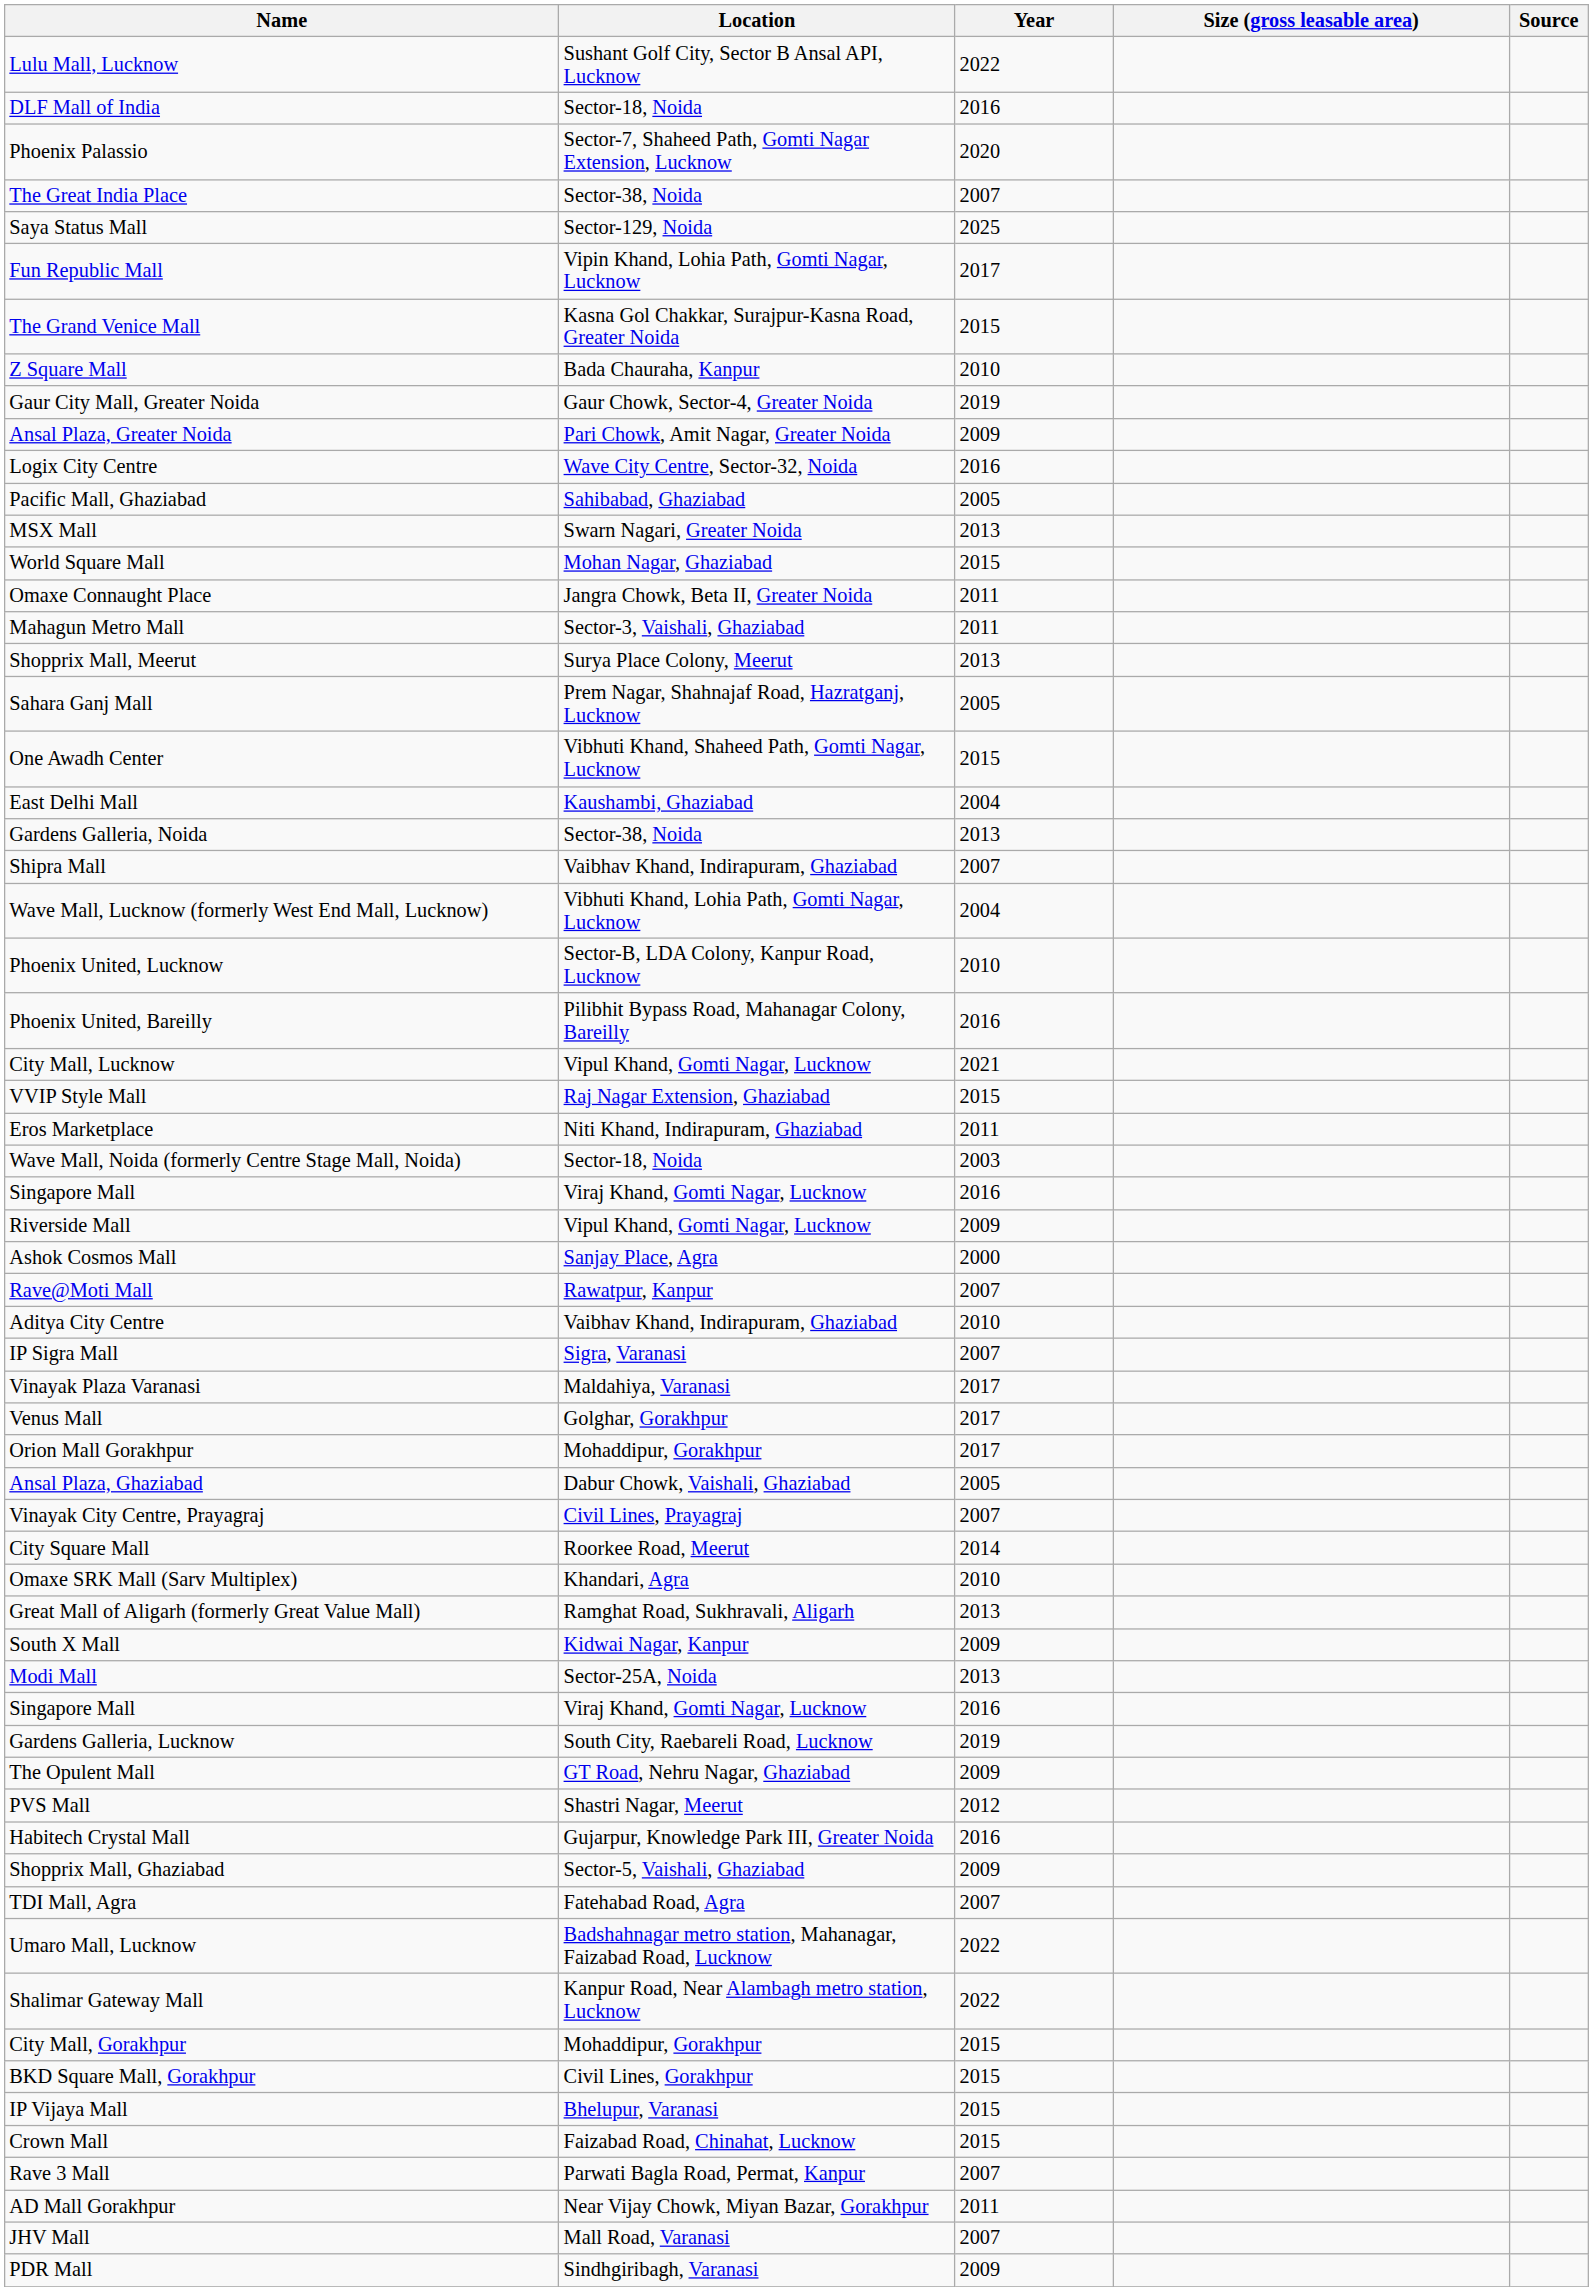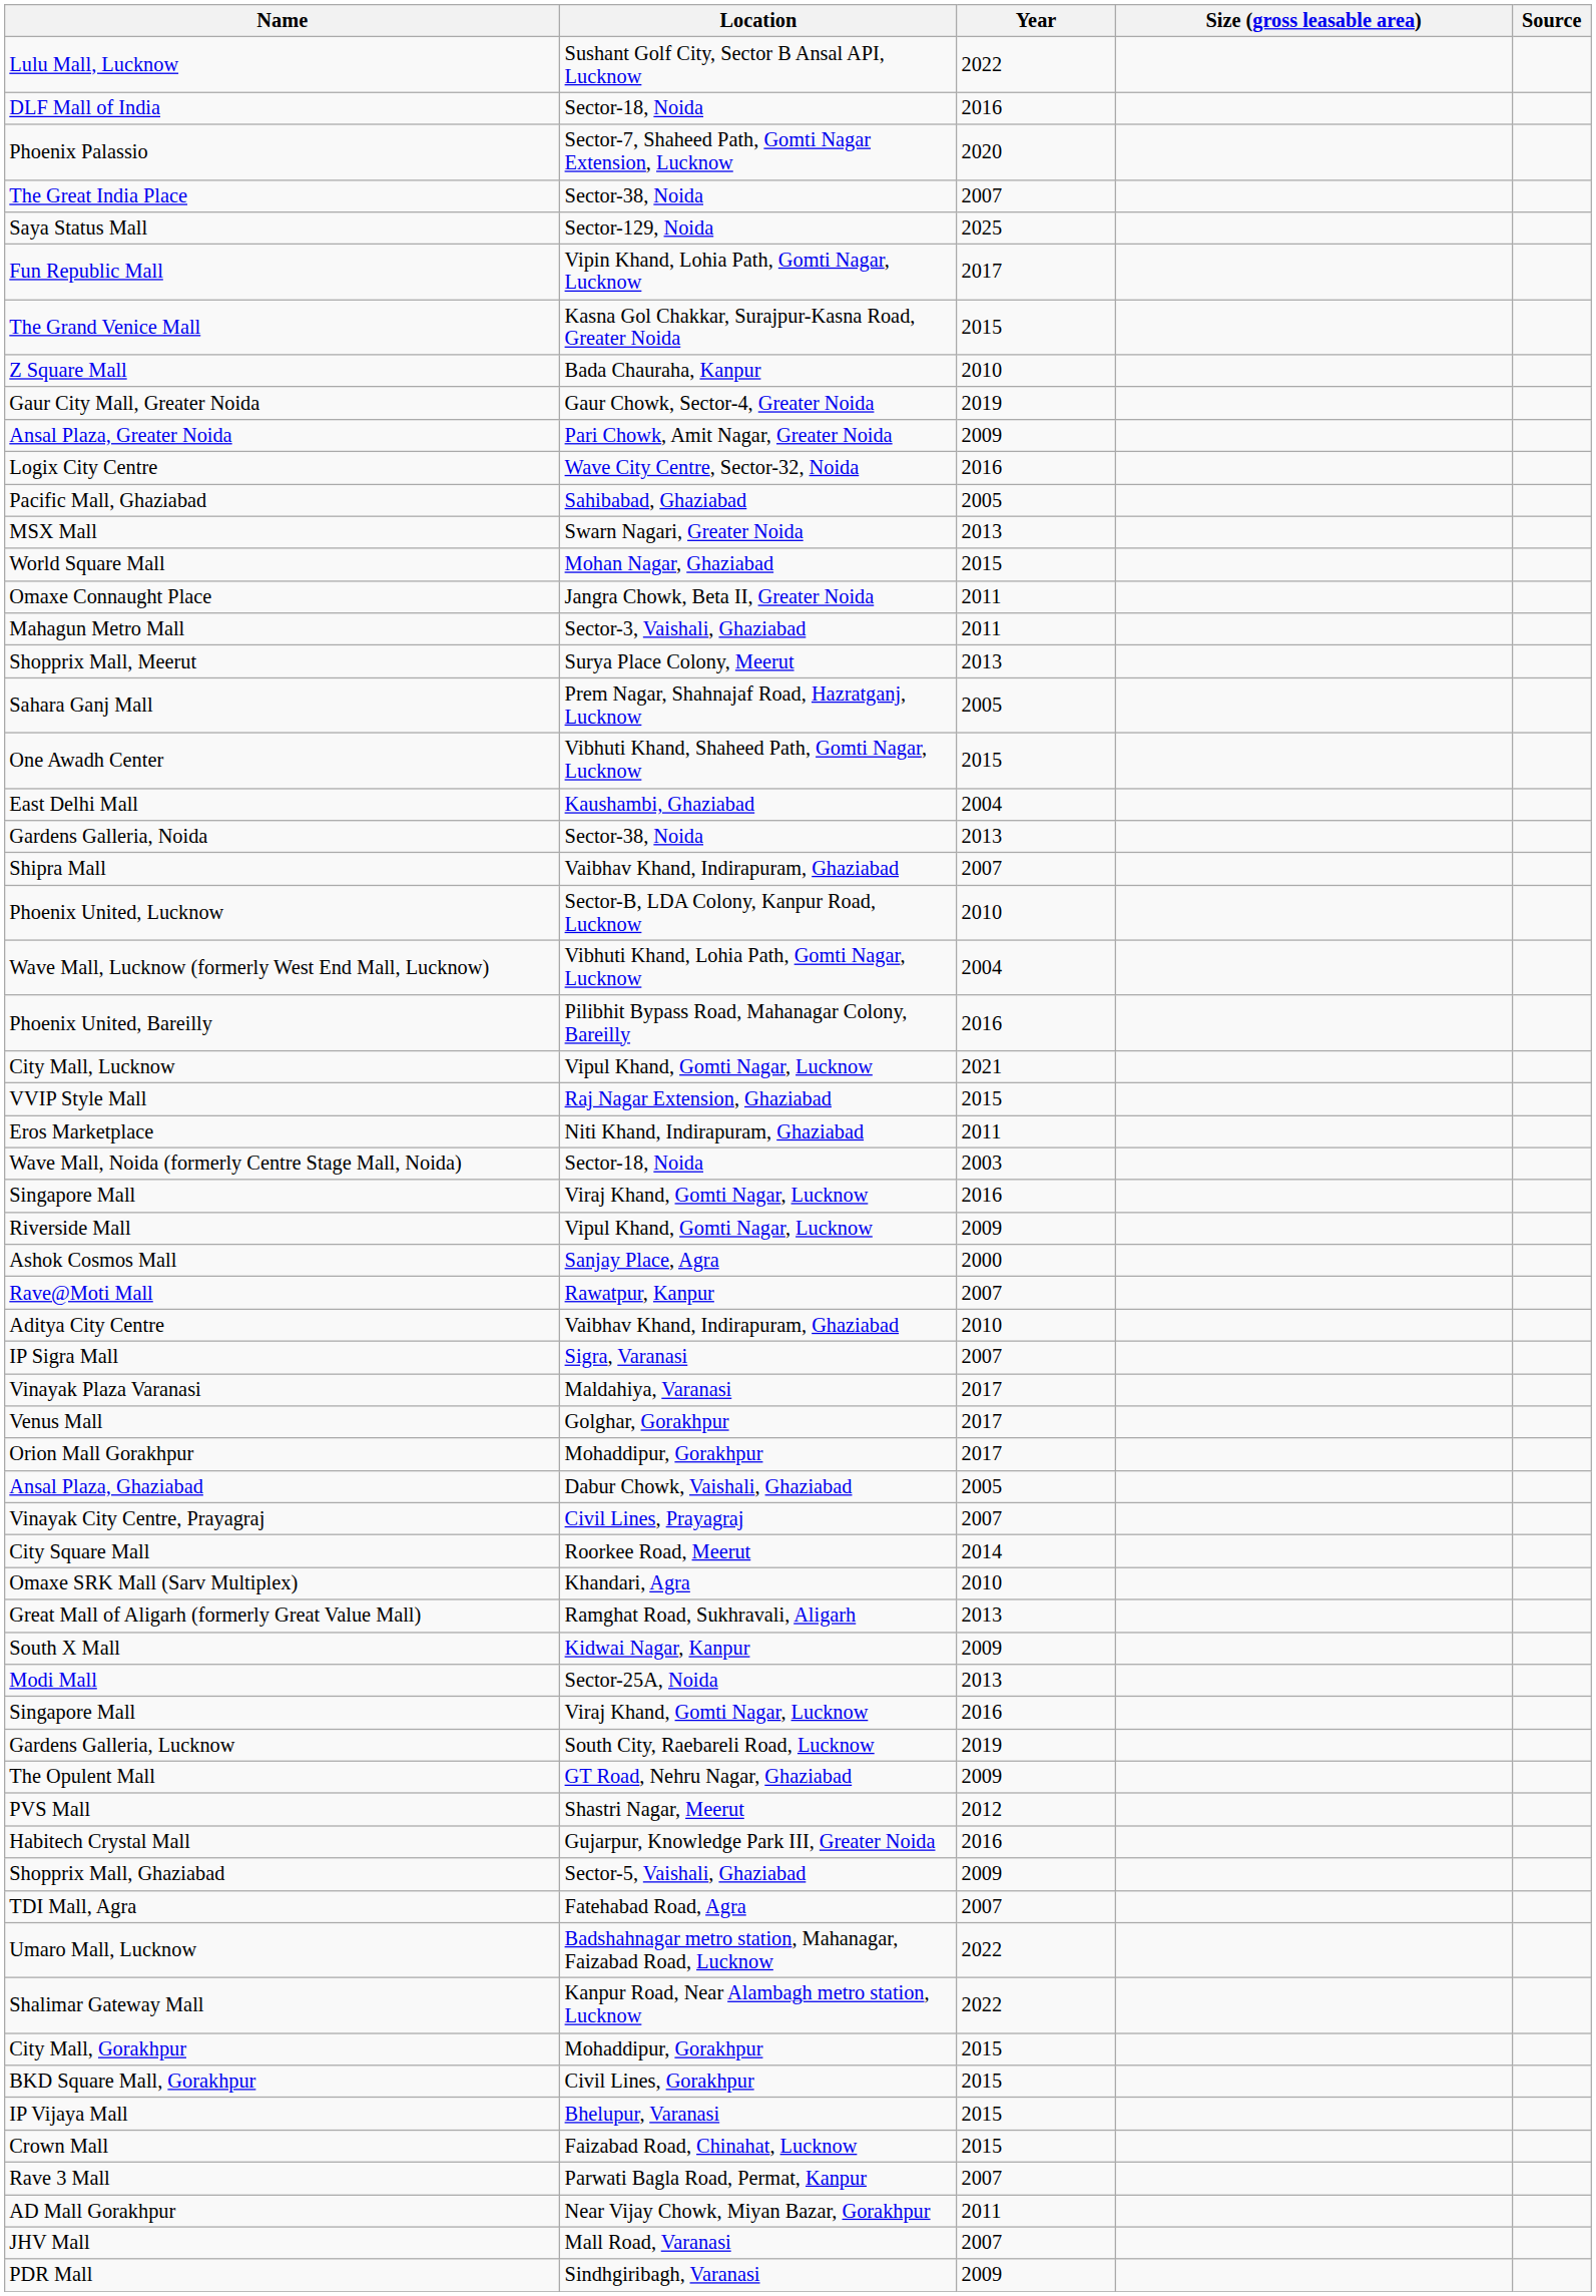rows swapped: Phoenix United, Lucknow <-> Wave Mall, Lucknow (formerly West End Mall, Lucknow)
